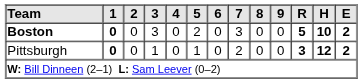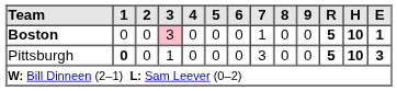Boston | 1: bold -> normal
Boston | 3: no background -> pink background
Boston | 5: 2 -> 0
Boston | 7: 3 -> 1
Boston | E: 2 -> 1
Pittsburgh | 5: 1 -> 0
Pittsburgh | 7: 2 -> 3
Pittsburgh | R: 3 -> 5
Pittsburgh | H: 12 -> 10
Pittsburgh | E: 2 -> 3
